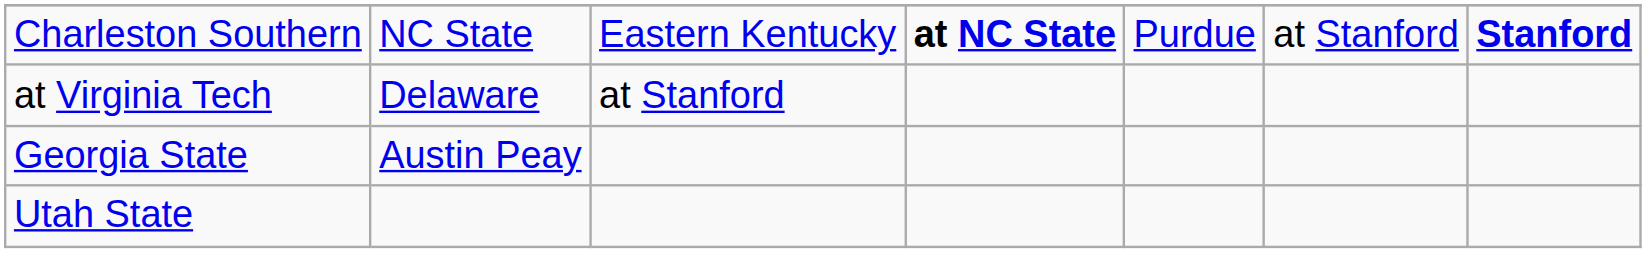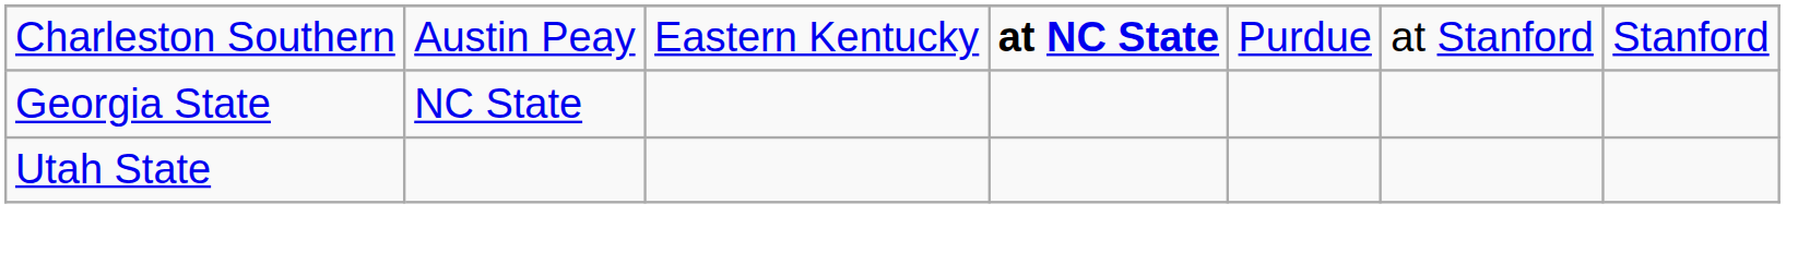Charleston Southern | column 2: NC State -> Austin Peay
Charleston Southern | column 7: bold -> normal
- row: at Virginia Tech | Delaware | at Stanford
Georgia State | column 2: Austin Peay -> NC State
